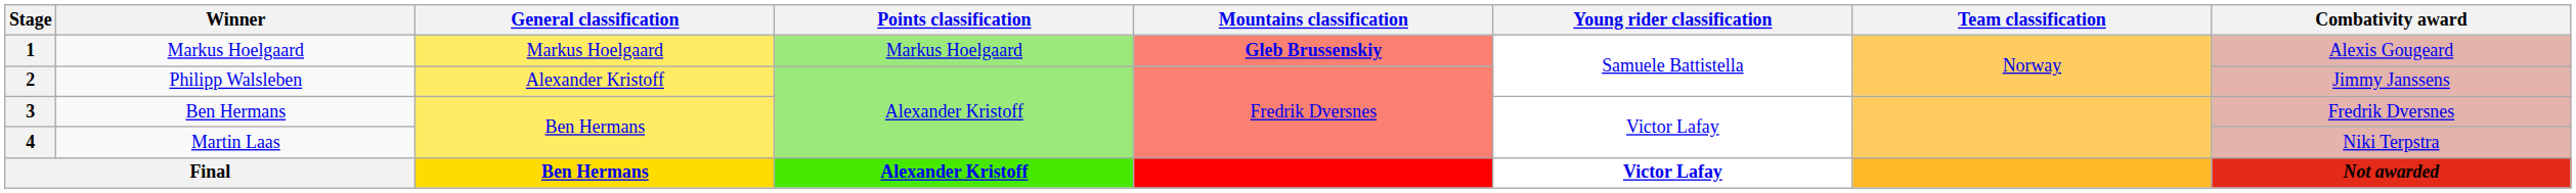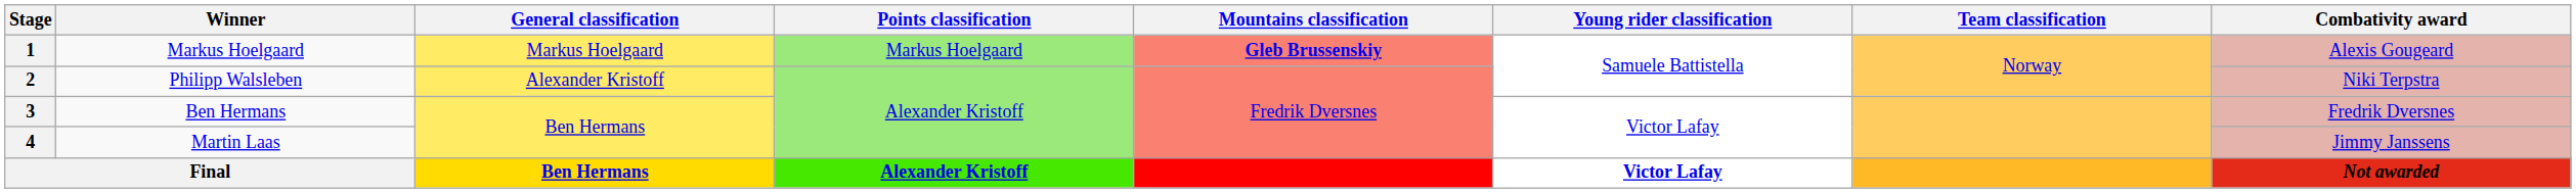2 | Combativity award: Jimmy Janssens -> Niki Terpstra
4 | Combativity award: Niki Terpstra -> Jimmy Janssens
